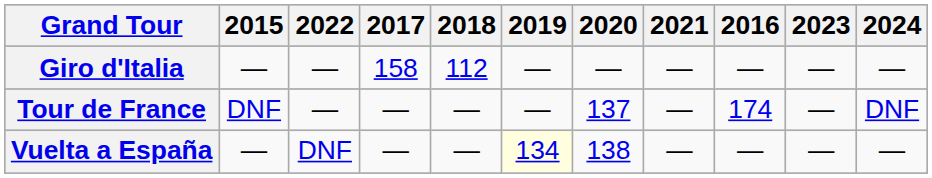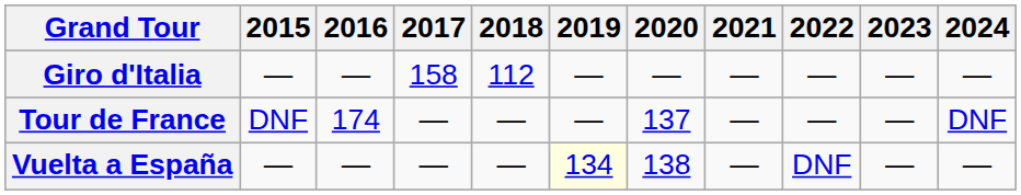columns swapped: 2016 <-> 2022
